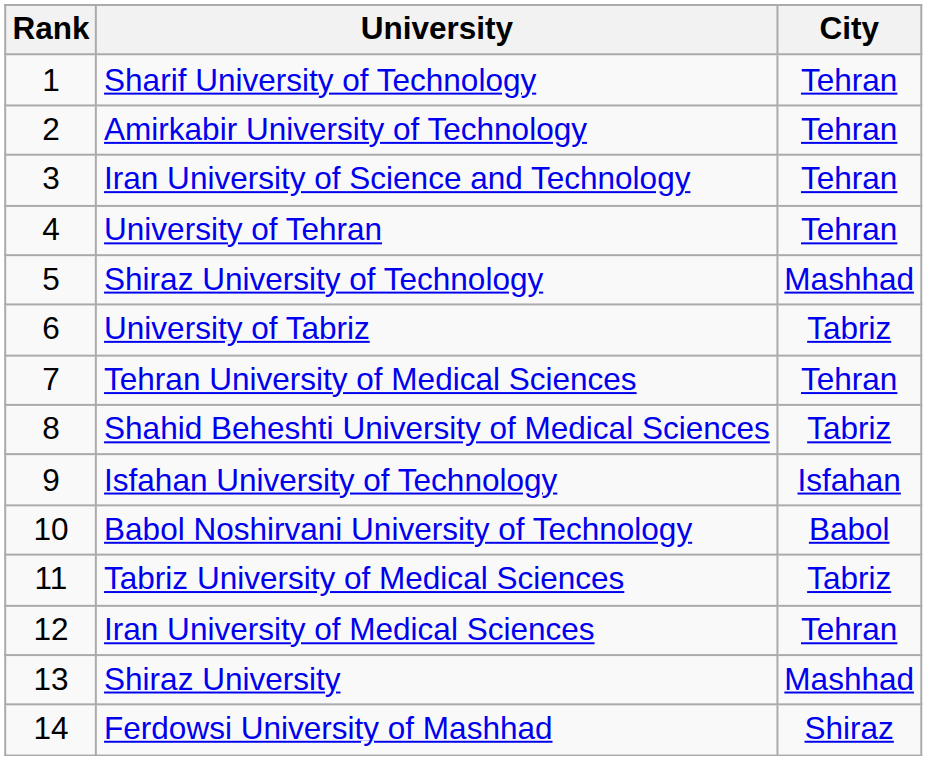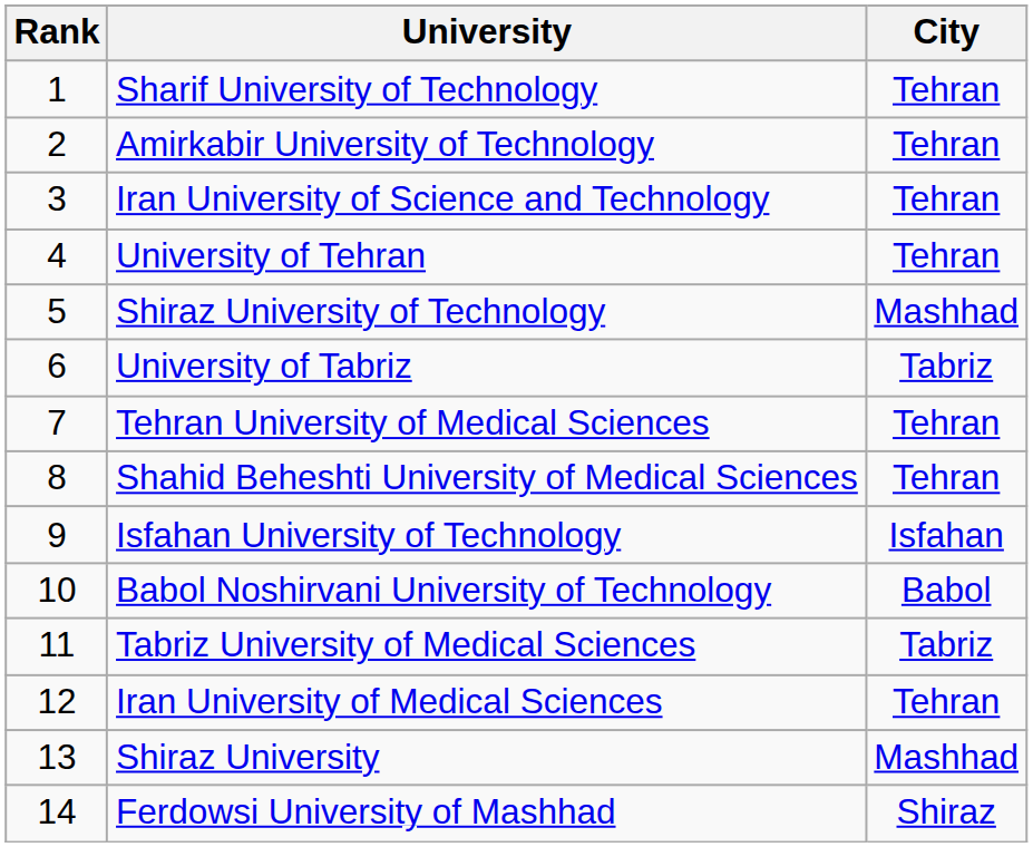Shahid Beheshti University of Medical Sciences | City: Tabriz -> Tehran
